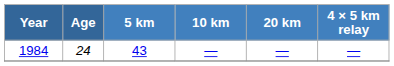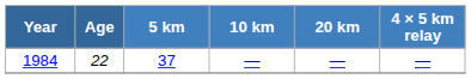1984 | Age: 24 -> 22
1984 | 5 km: 43 -> 37
